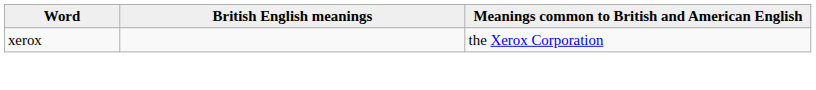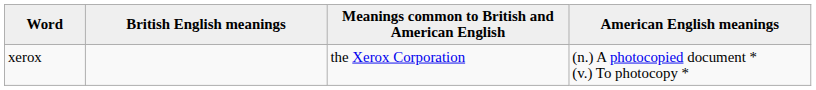+ column: American English meanings | (n.) A photocopied document * (v.) To photocopy *
